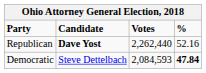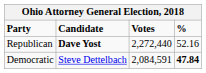Republican | Votes: 2,262,440 -> 2,272,440
Democratic | Votes: 2,084,593 -> 2,084,591
